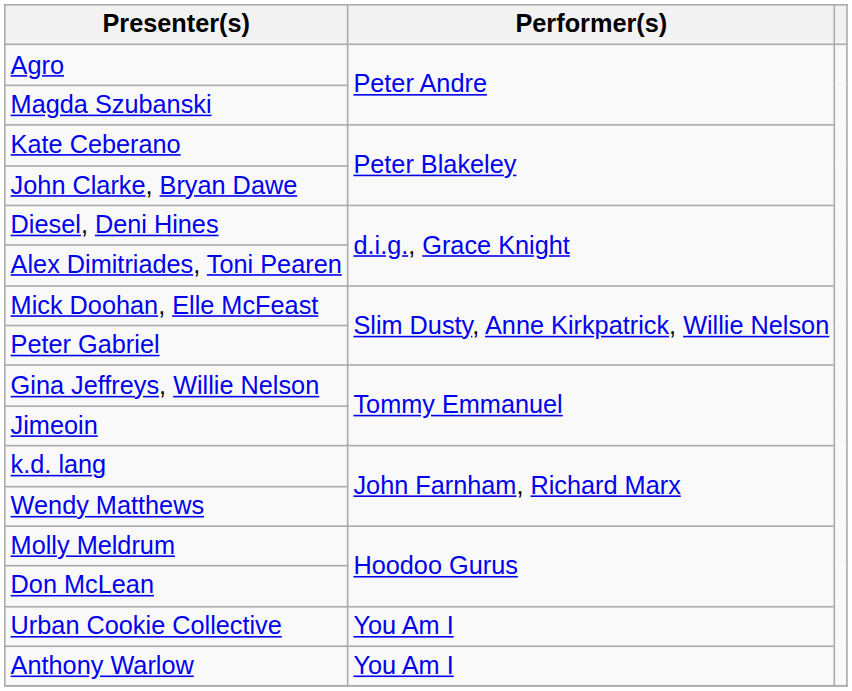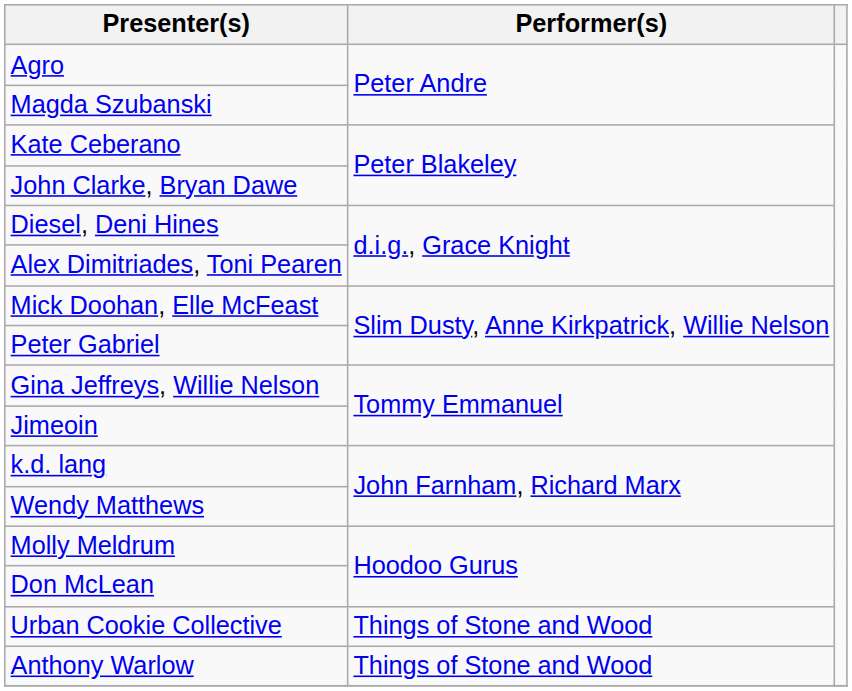Urban Cookie Collective | Performer(s): You Am I -> Things of Stone and Wood
Anthony Warlow | Performer(s): You Am I -> Things of Stone and Wood
